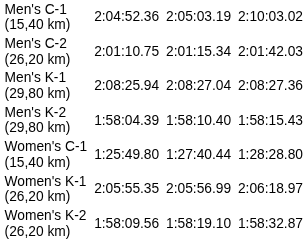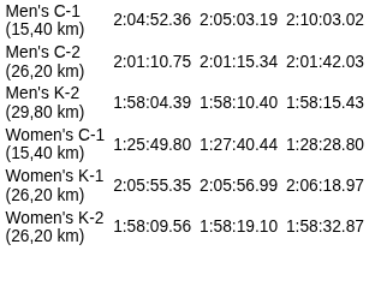- row: Men's K-1 (29,80 km) | 2:08:25.94 | 2:08:27.04 | 2:08:27.36
